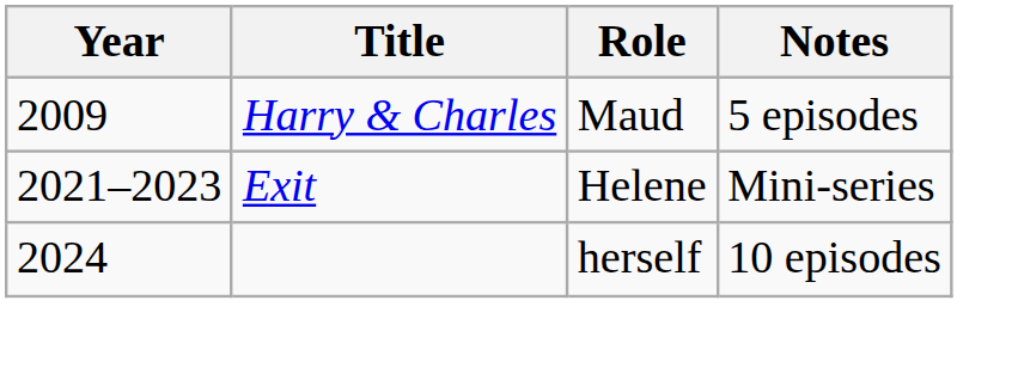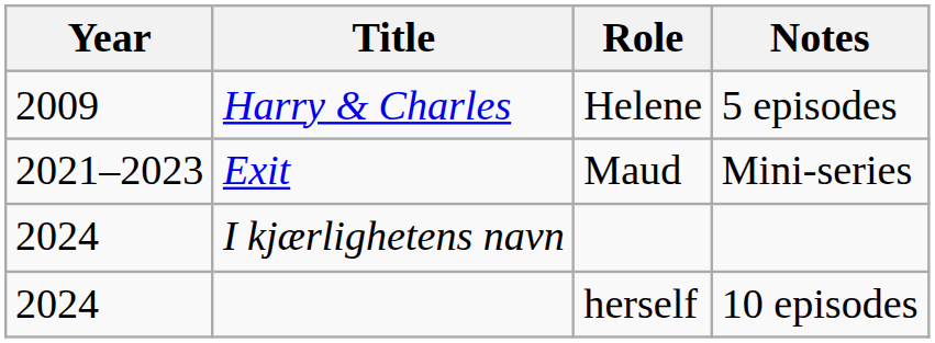Harry & Charles | Role: Maud -> Helene
Exit | Role: Helene -> Maud
+ row: 2024 | I kjærlighetens navn
